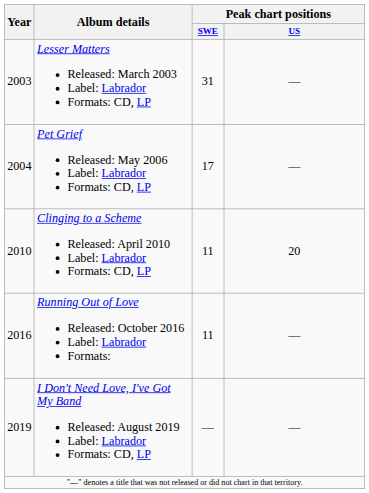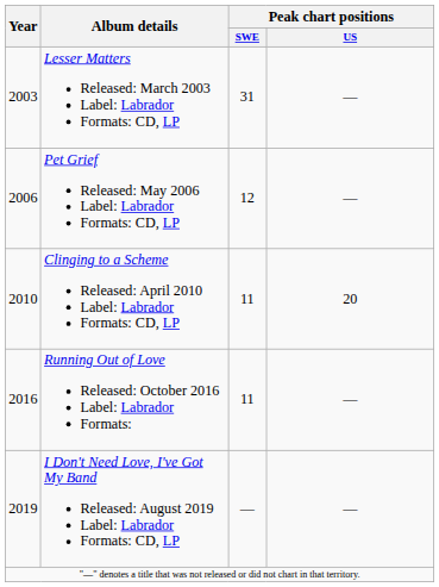Pet Grief Released: May 2006 Label: Labrador Formats: CD, LP | Year: 2004 -> 2006
Pet Grief Released: May 2006 Label: Labrador Formats: CD, LP | Peak chart positions / SWE: 17 -> 12
